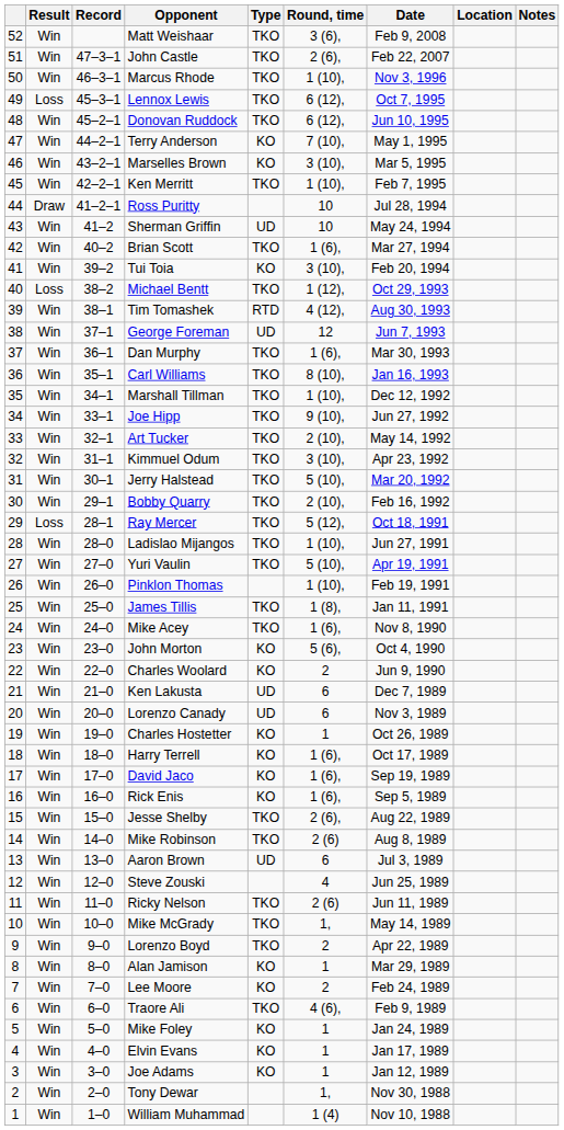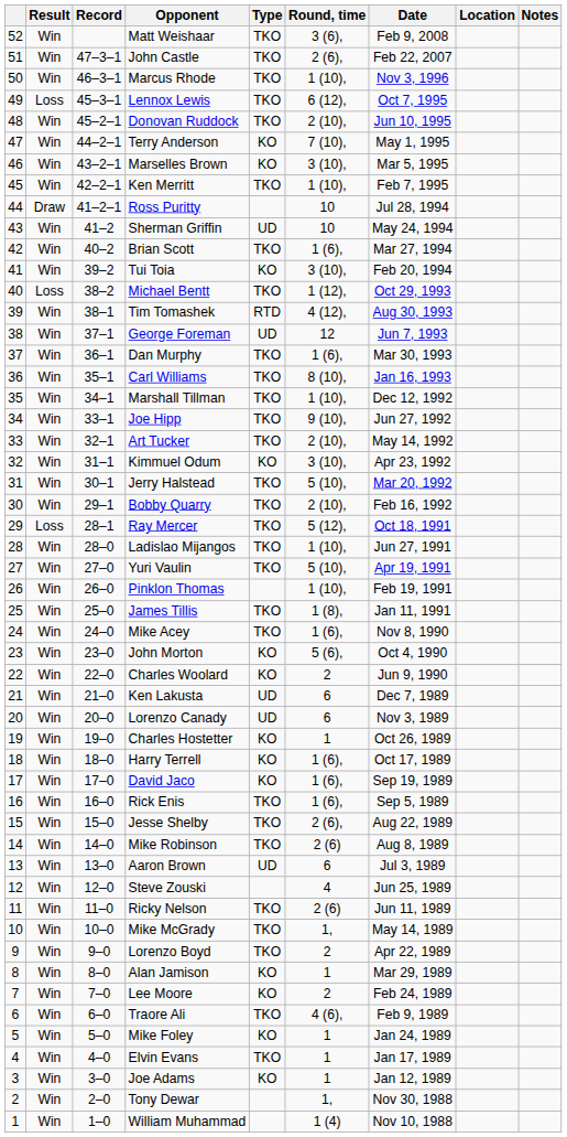Donovan Ruddock | Round, time: 6 (12), -> 2 (10),
Kimmuel Odum | Type: TKO -> KO
Rick Enis | Type: KO -> TKO
Elvin Evans | Type: KO -> TKO
